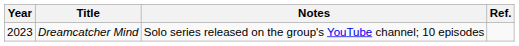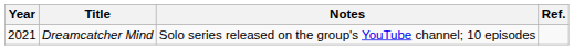Dreamcatcher Mind | Year: 2023 -> 2021
